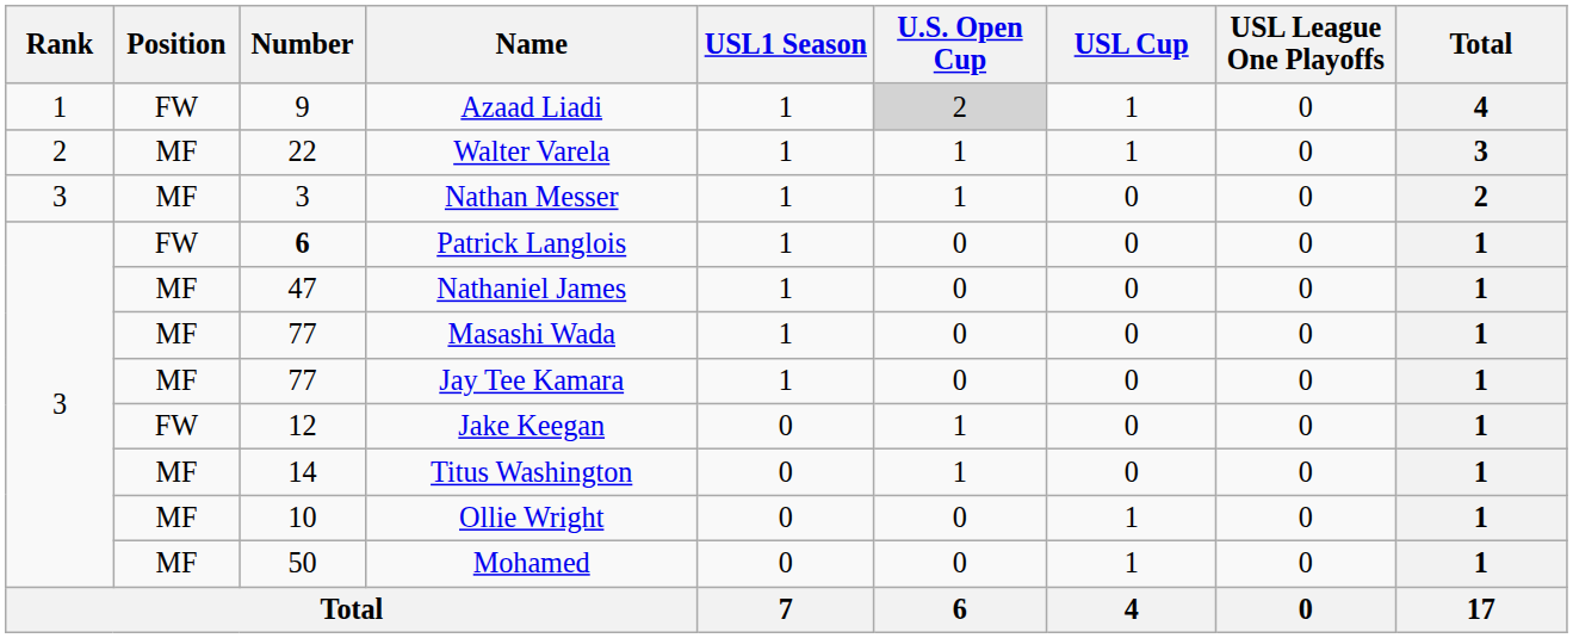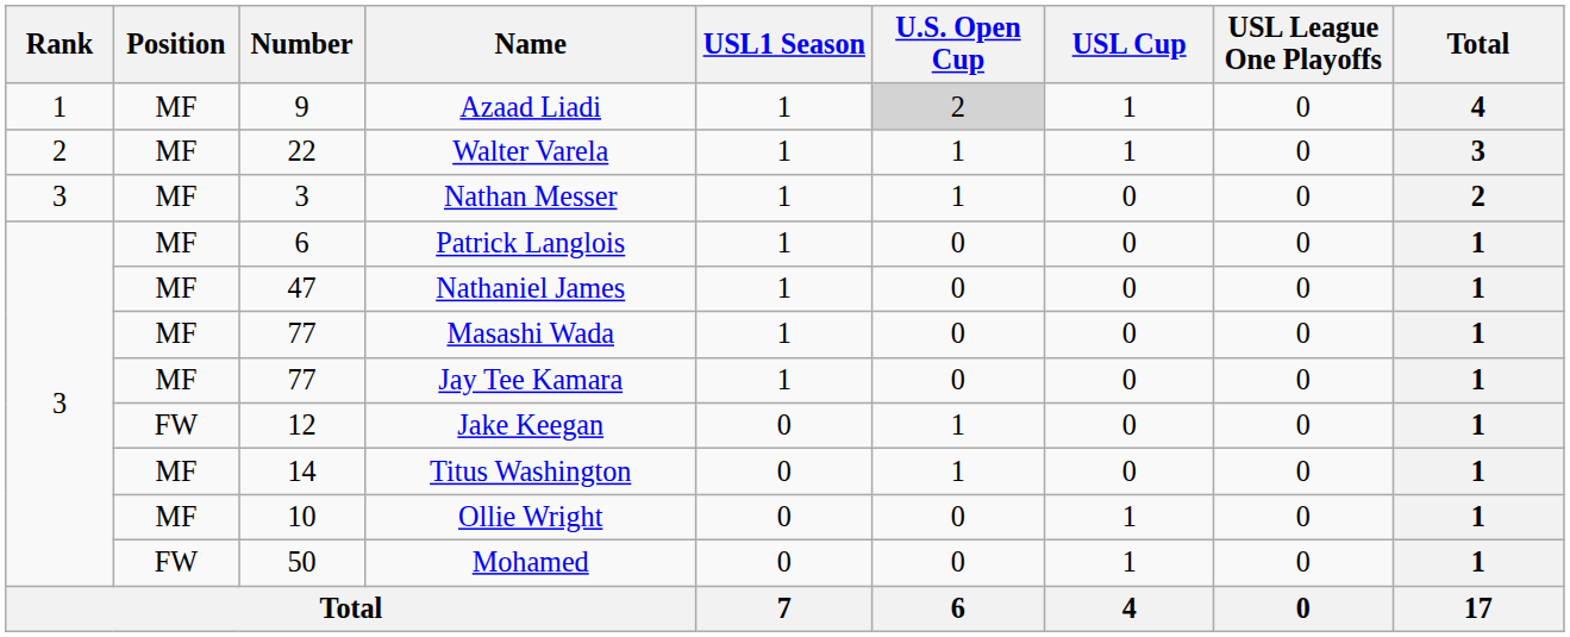Azaad Liadi | Position: FW -> MF
Patrick Langlois | Position: FW -> MF
Patrick Langlois | Number: bold -> normal
Mohamed | Position: MF -> FW
